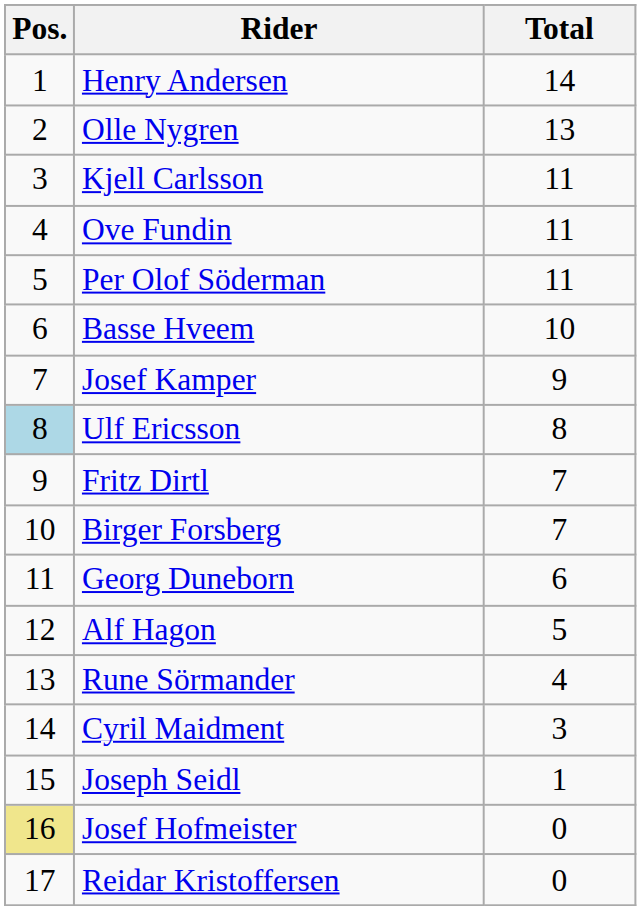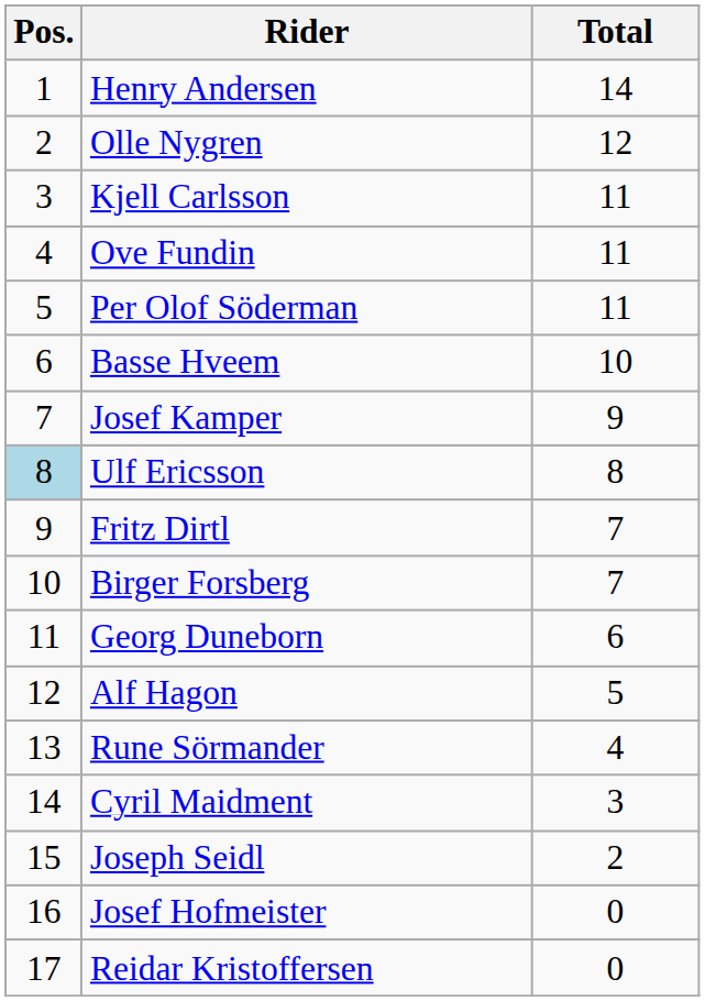Olle Nygren | Total: 13 -> 12
Joseph Seidl | Total: 1 -> 2
Josef Hofmeister | Pos.: khaki background -> no background
